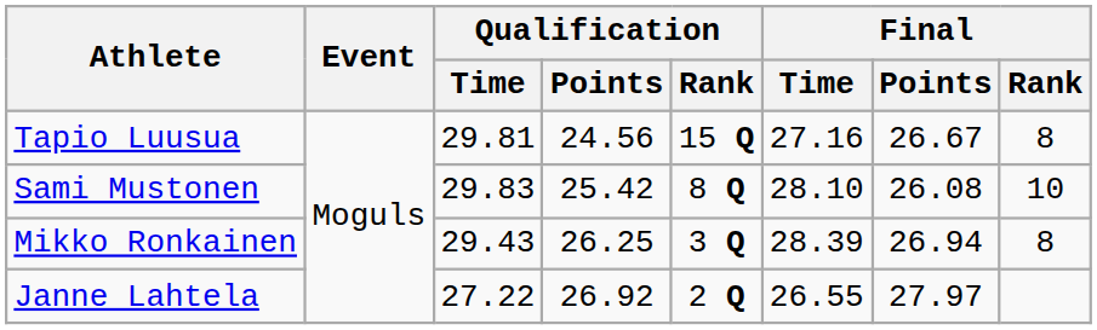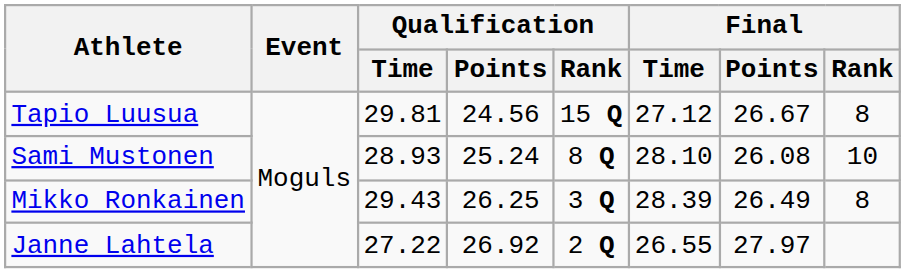Tapio Luusua | Final / Time: 27.16 -> 27.12
Sami Mustonen | Qualification / Time: 29.83 -> 28.93
Sami Mustonen | Qualification / Points: 25.42 -> 25.24
Mikko Ronkainen | Final / Points: 26.94 -> 26.49
